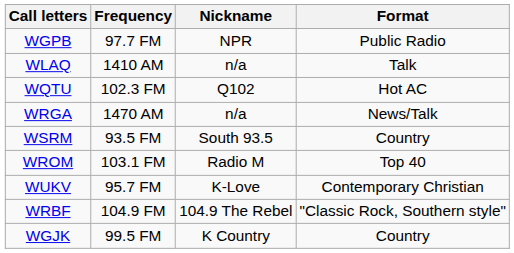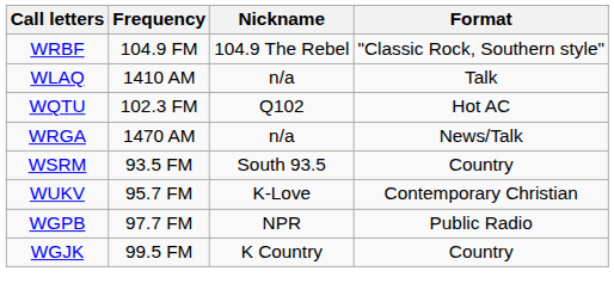rows swapped: WGPB <-> WRBF
- row: WROM | 103.1 FM | Radio M | Top 40
